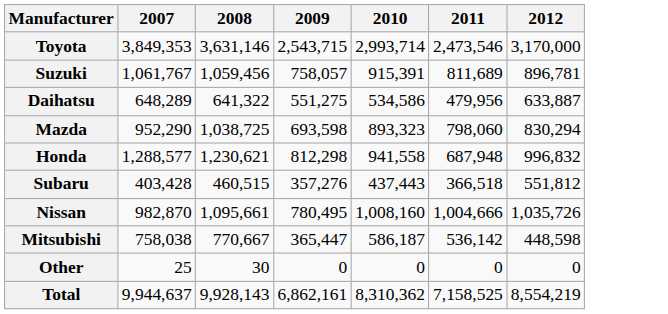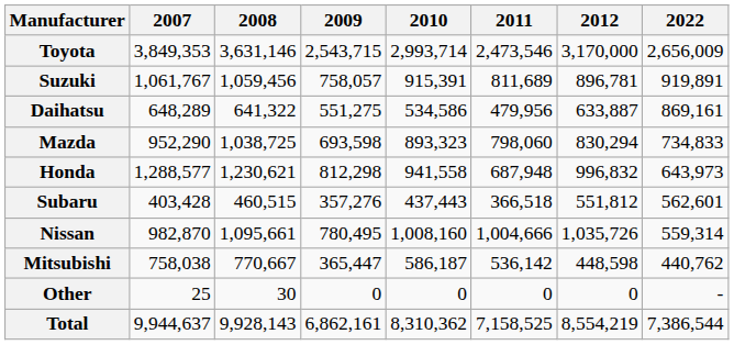+ column: 2022 | 2,656,009 | 919,891 | 869,161 | 734,833 | 643,973 | 562,601 | 559,314 | 440,762 | - | 7,386,544
